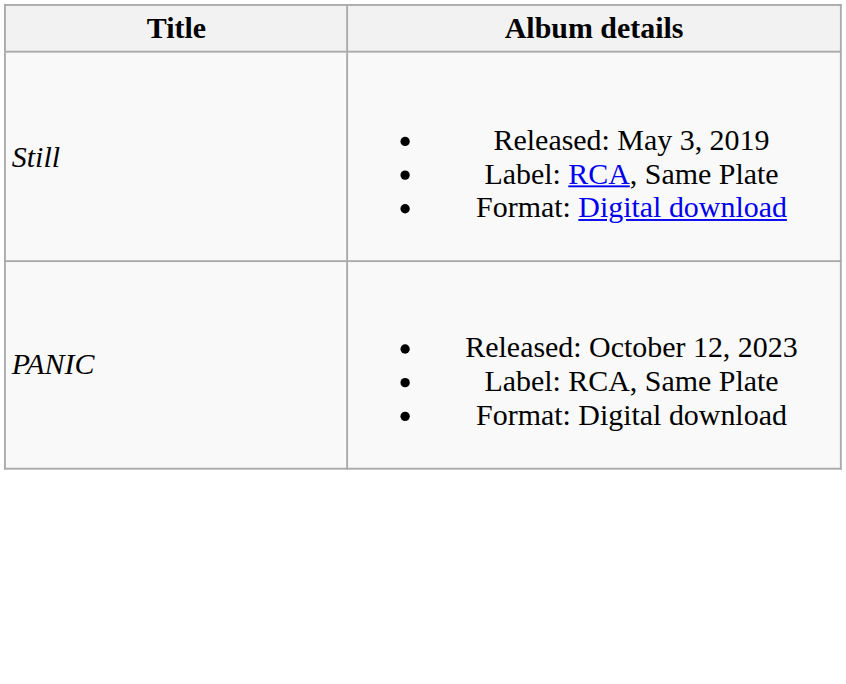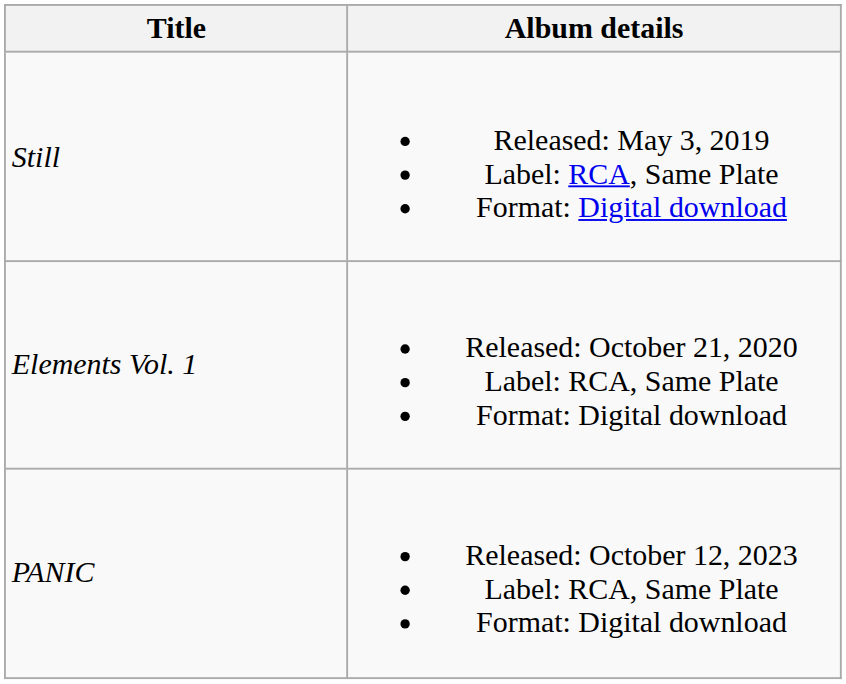+ row: Elements Vol. 1 | Released: October 21, 2020 Label: RCA, Same Plate Format: Digital download
